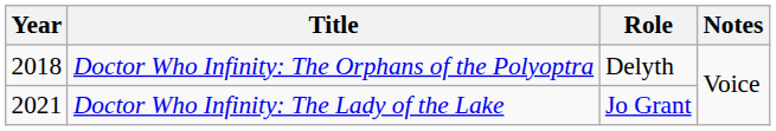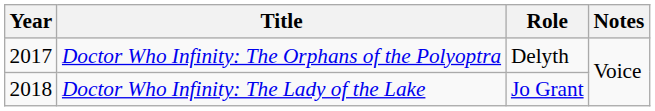Doctor Who Infinity: The Orphans of the Polyoptra | Year: 2018 -> 2017
Doctor Who Infinity: The Lady of the Lake | Year: 2021 -> 2018
